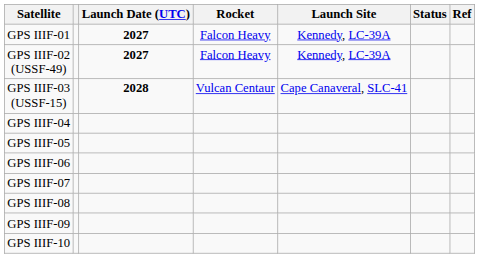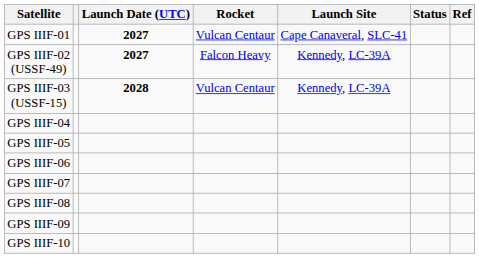GPS IIIF-01 | Rocket: Falcon Heavy -> Vulcan Centaur
GPS IIIF-01 | Launch Site: Kennedy, LC-39A -> Cape Canaveral, SLC‑41
GPS IIIF-03 (USSF-15) | Launch Site: Cape Canaveral, SLC‑41 -> Kennedy, LC-39A
